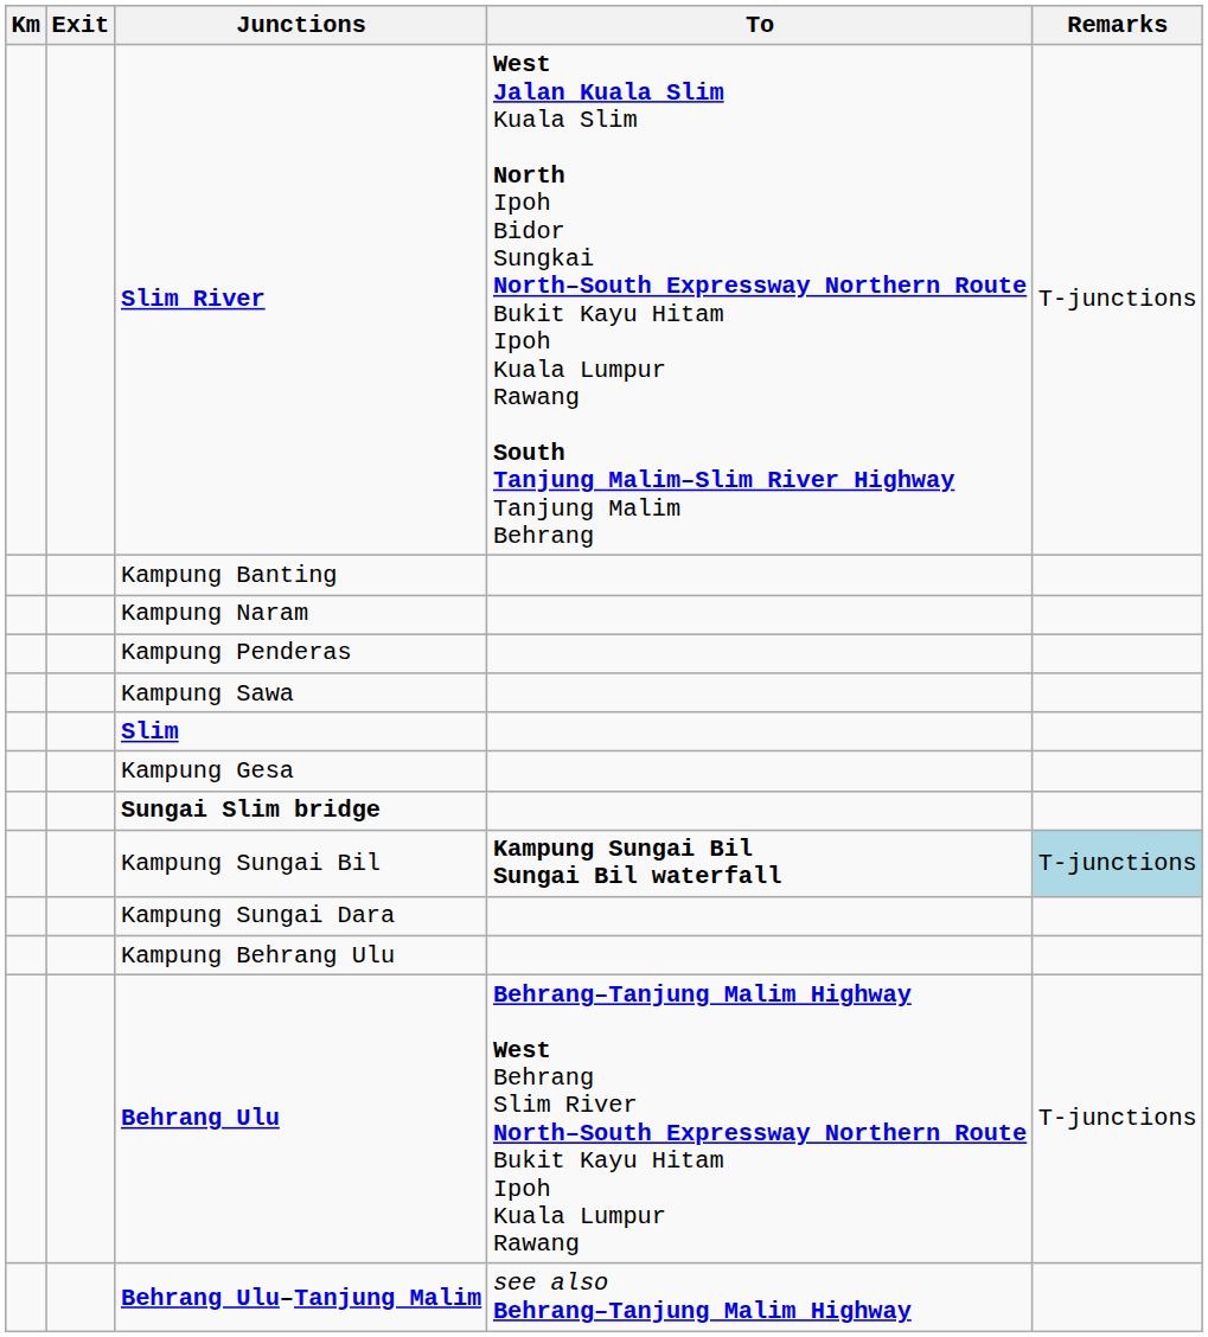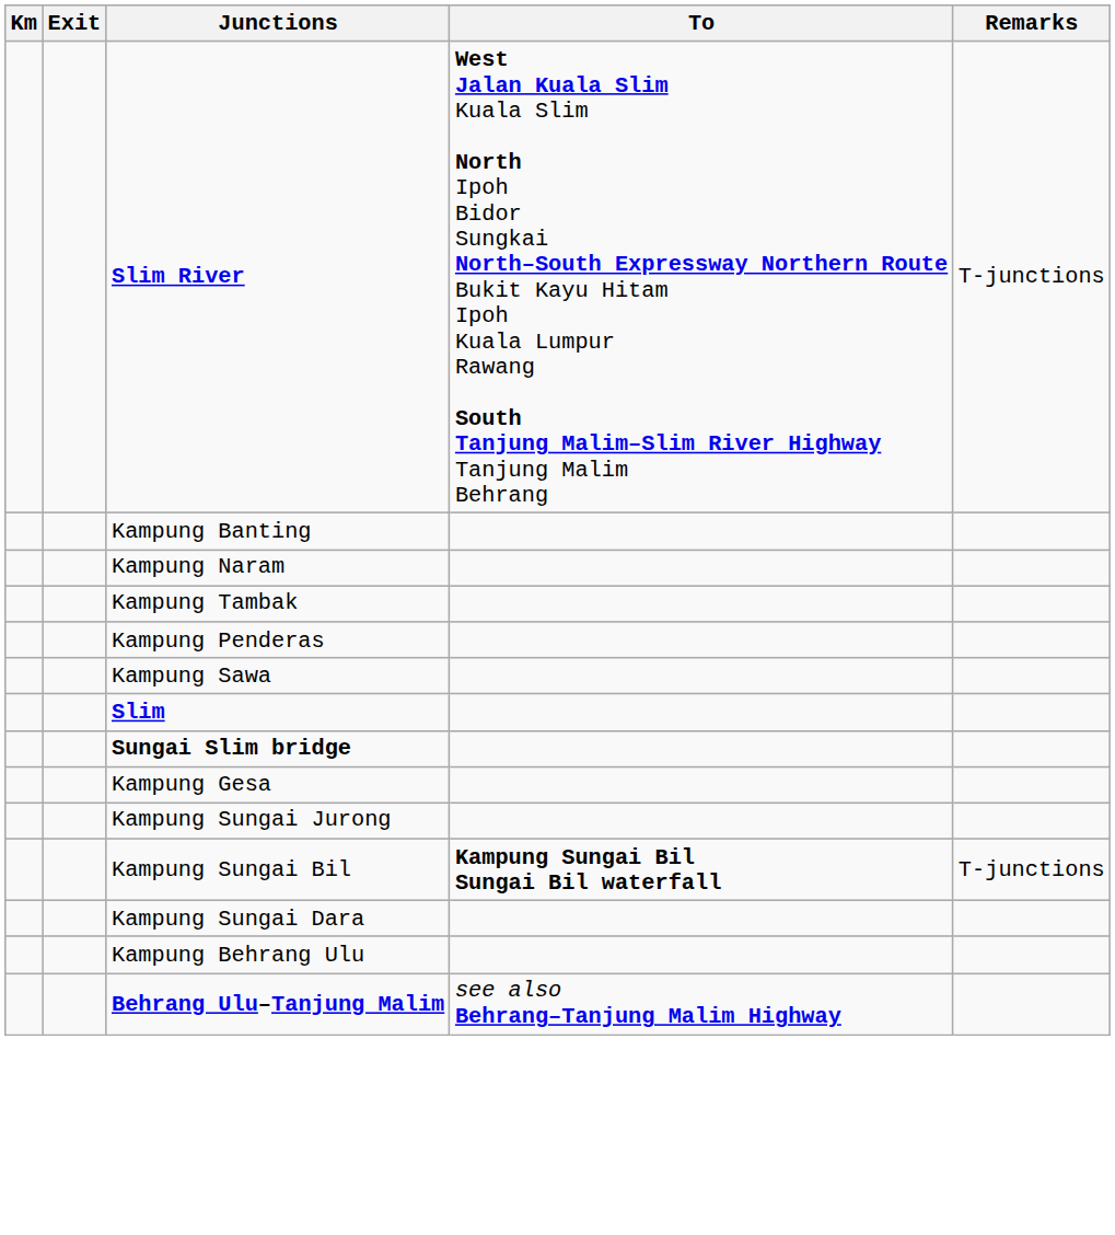+ row: Kampung Tambak
rows swapped: Sungai Slim bridge <-> Kampung Gesa
+ row: Kampung Sungai Jurong
Kampung Sungai Bil | Remarks: lightblue background -> no background
- row: Behrang Ulu | Behrang–Tanjung Malim Highway West Behrang Slim River North–South Expressway Northern Route Bukit Kayu Hitam Ipoh Kuala Lumpur Rawang | T-junctions
